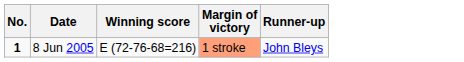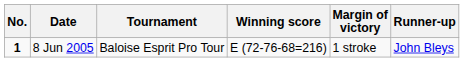+ column: Tournament | Baloise Esprit Pro Tour
8 Jun 2005 | Margin of victory: lightsalmon background -> no background
